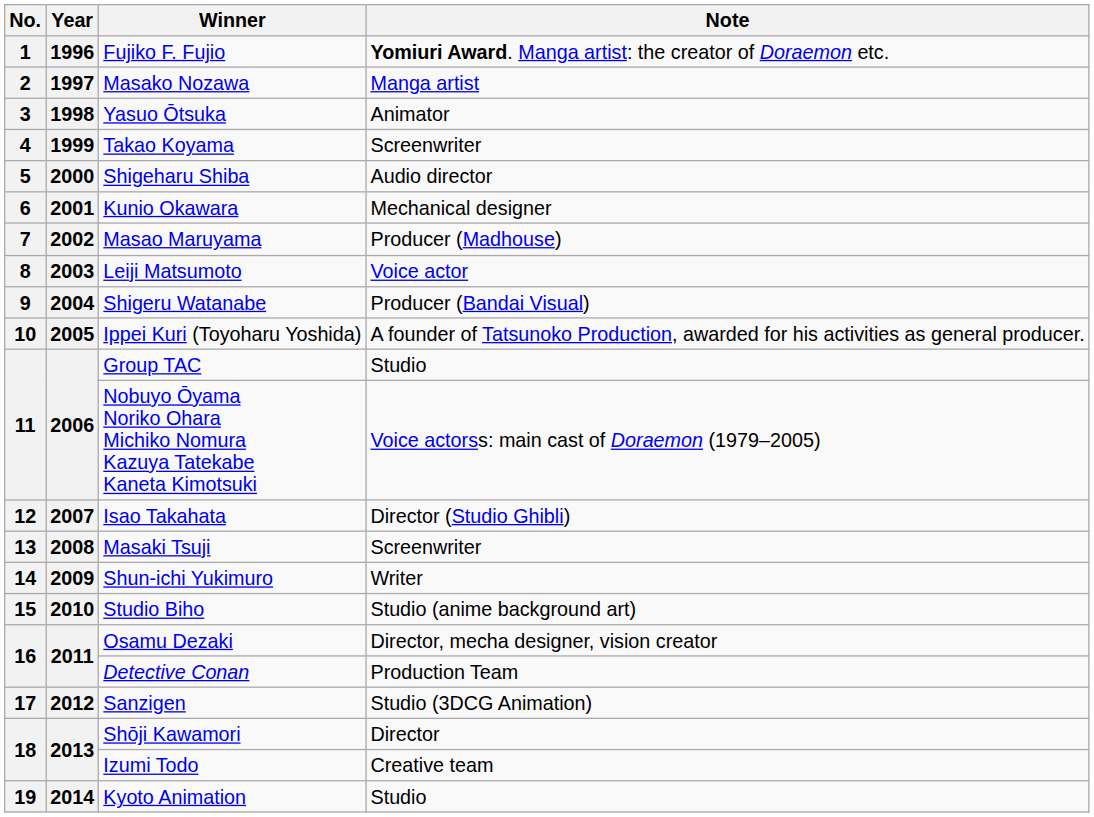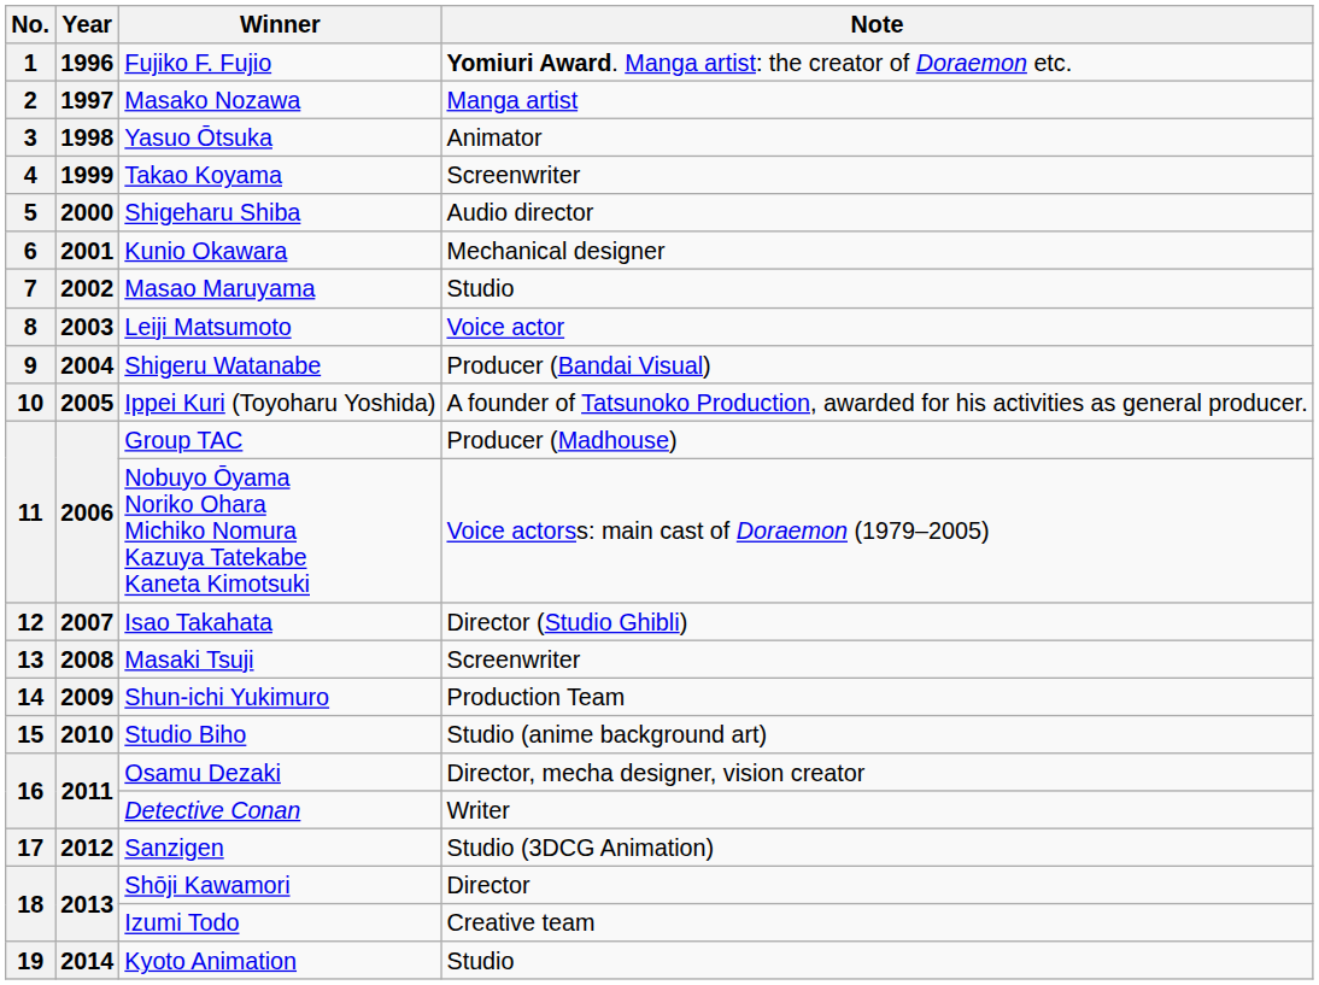Masao Maruyama | Note: Producer (Madhouse) -> Studio
Group TAC | Note: Studio -> Producer (Madhouse)
Shun-ichi Yukimuro | Note: Writer -> Production Team
Detective Conan | Note: Production Team -> Writer
